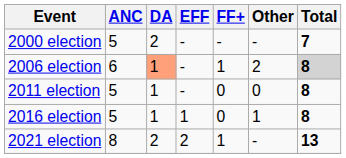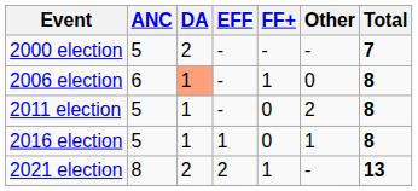2006 election | Other: 2 -> 0
2006 election | Total: lightgrey background -> no background
2011 election | Other: 0 -> 2
